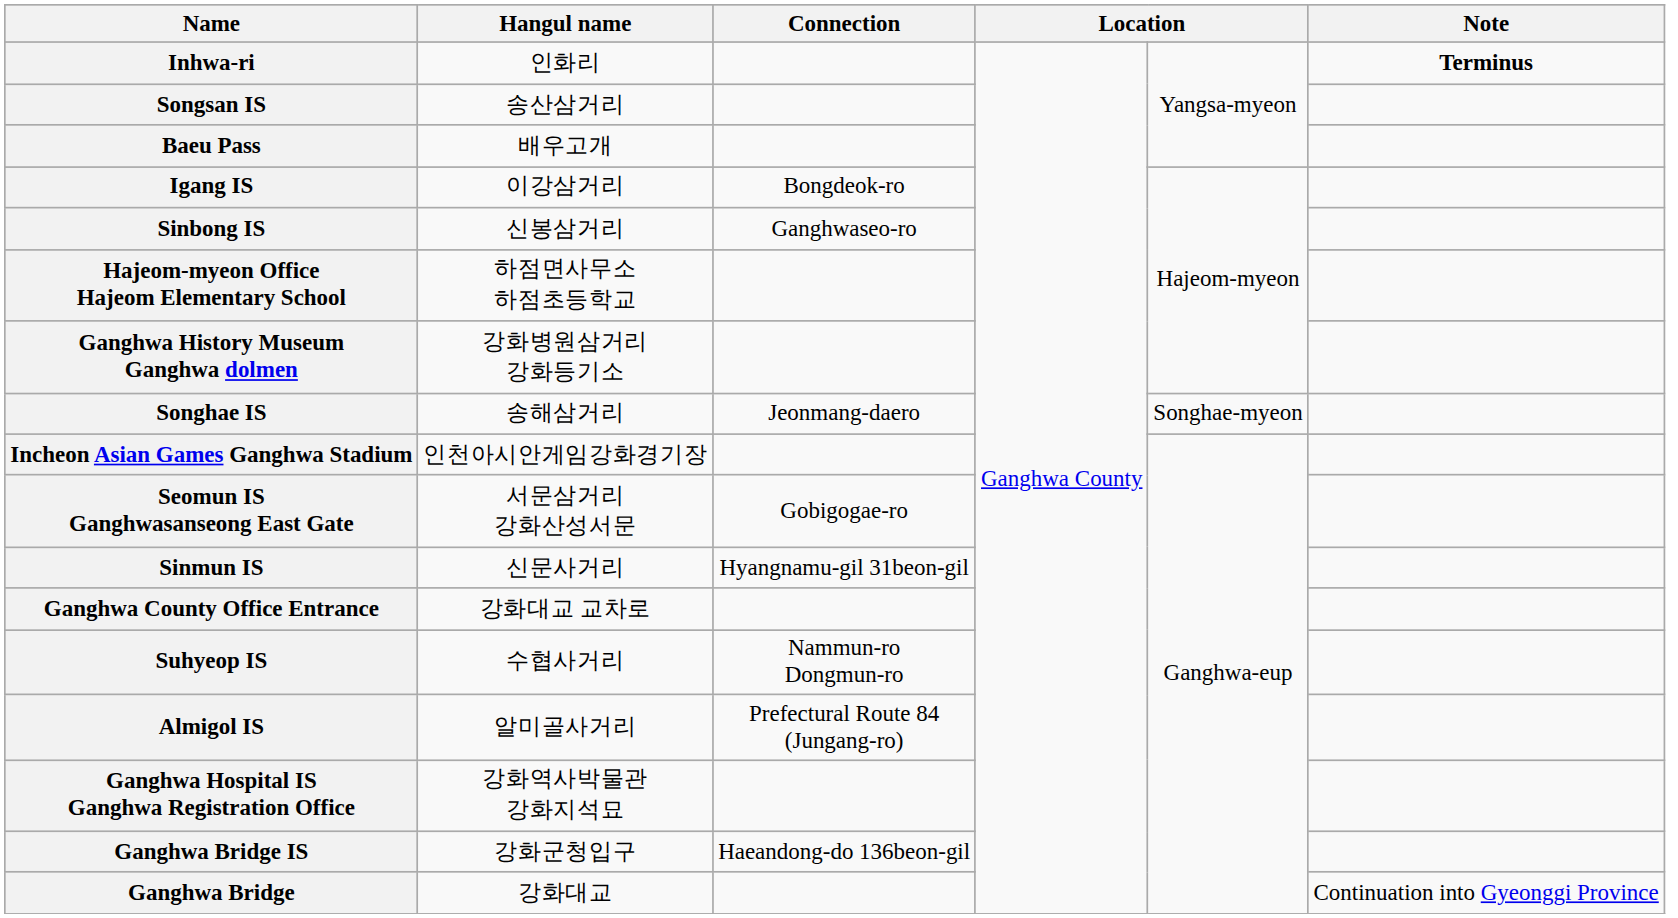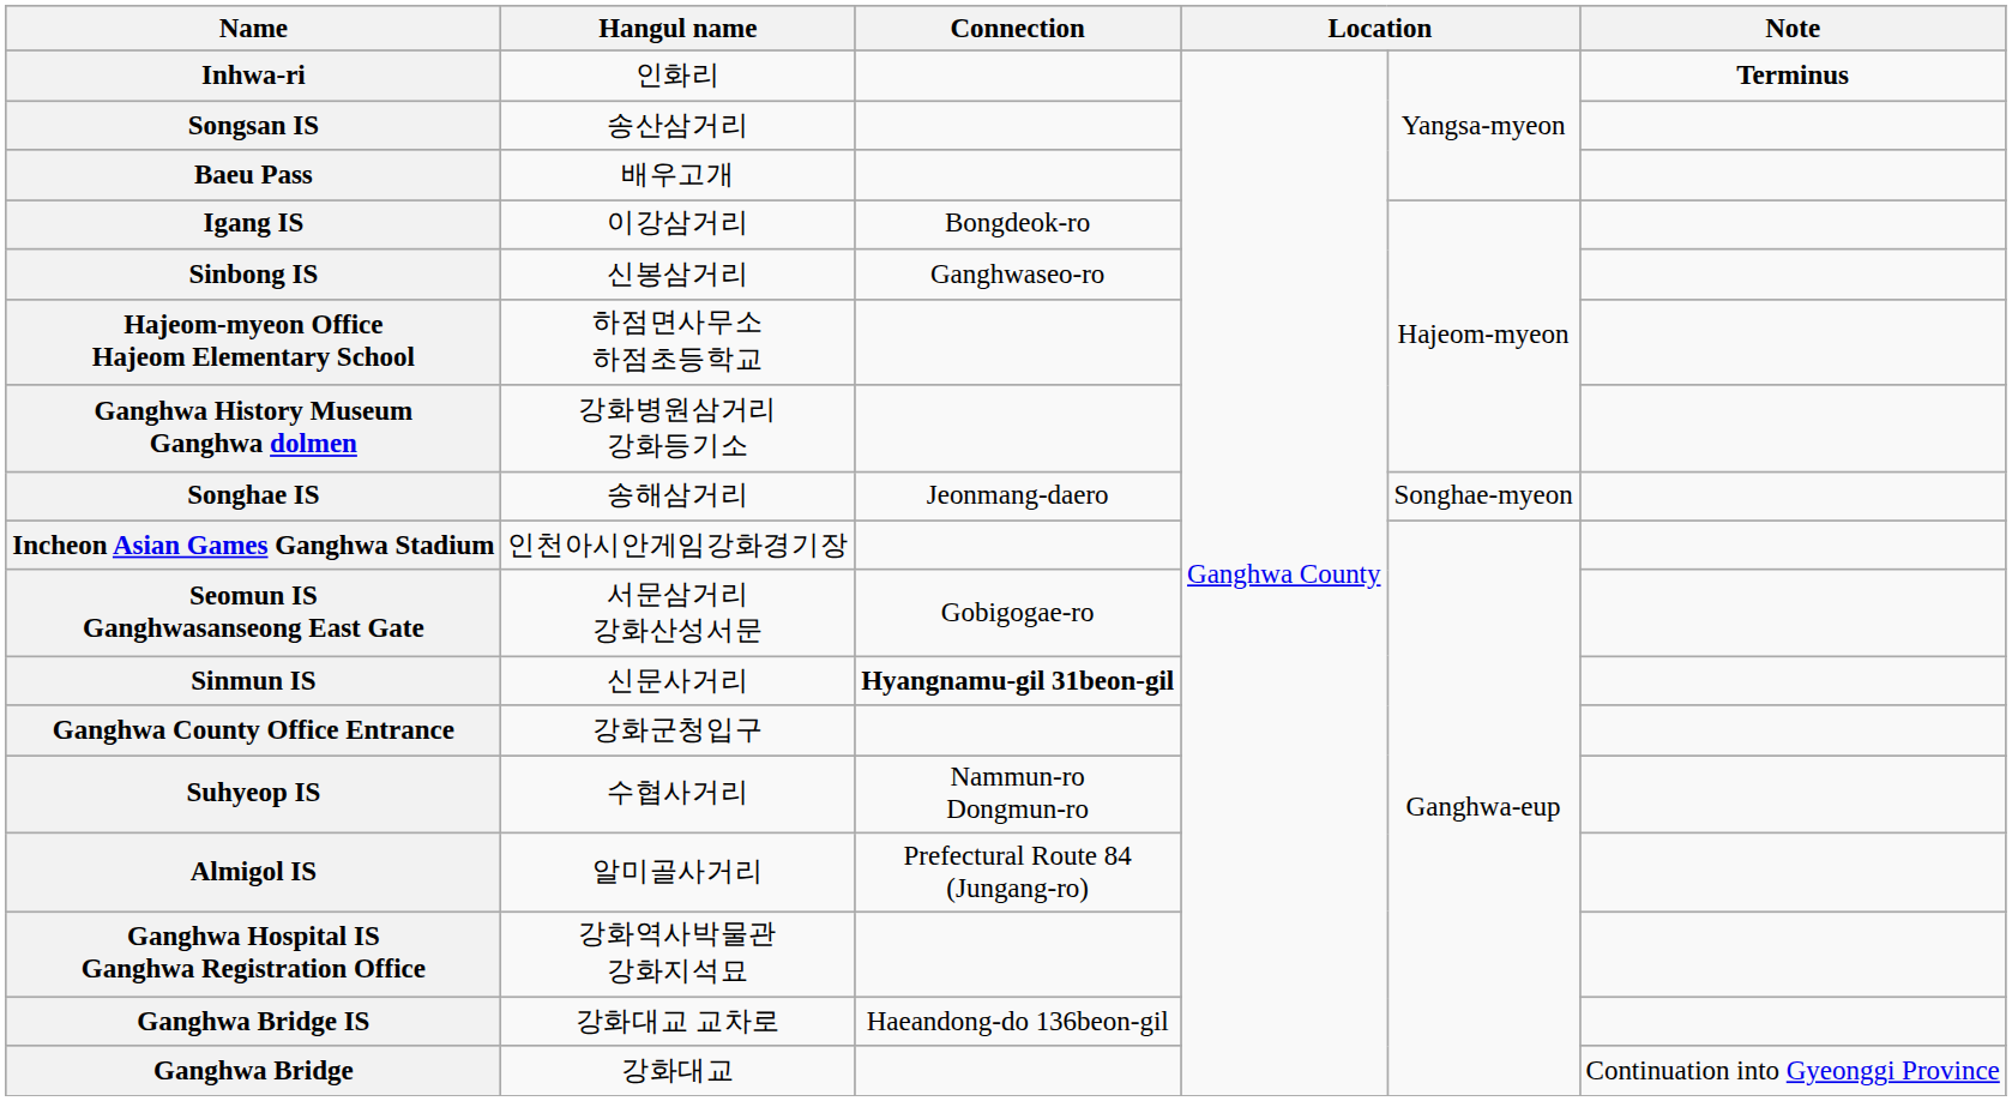Sinmun IS | Connection: normal -> bold
Ganghwa County Office Entrance | Hangul name: 강화대교 교차로 -> 강화군청입구
Ganghwa Bridge IS | Hangul name: 강화군청입구 -> 강화대교 교차로
